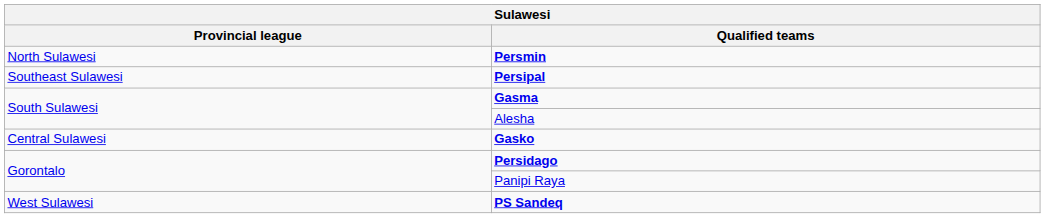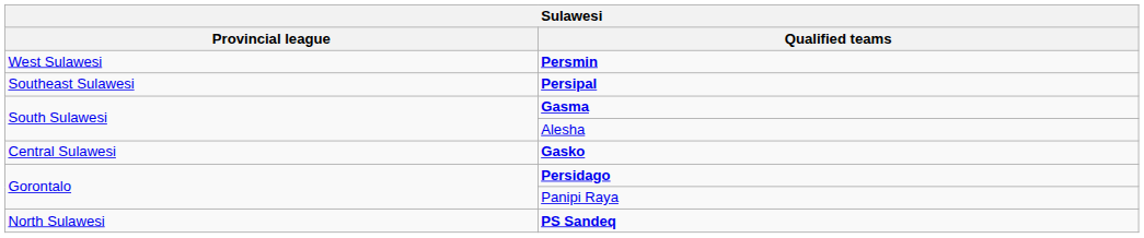Persmin | Provincial league: North Sulawesi -> West Sulawesi
PS Sandeq | Provincial league: West Sulawesi -> North Sulawesi
